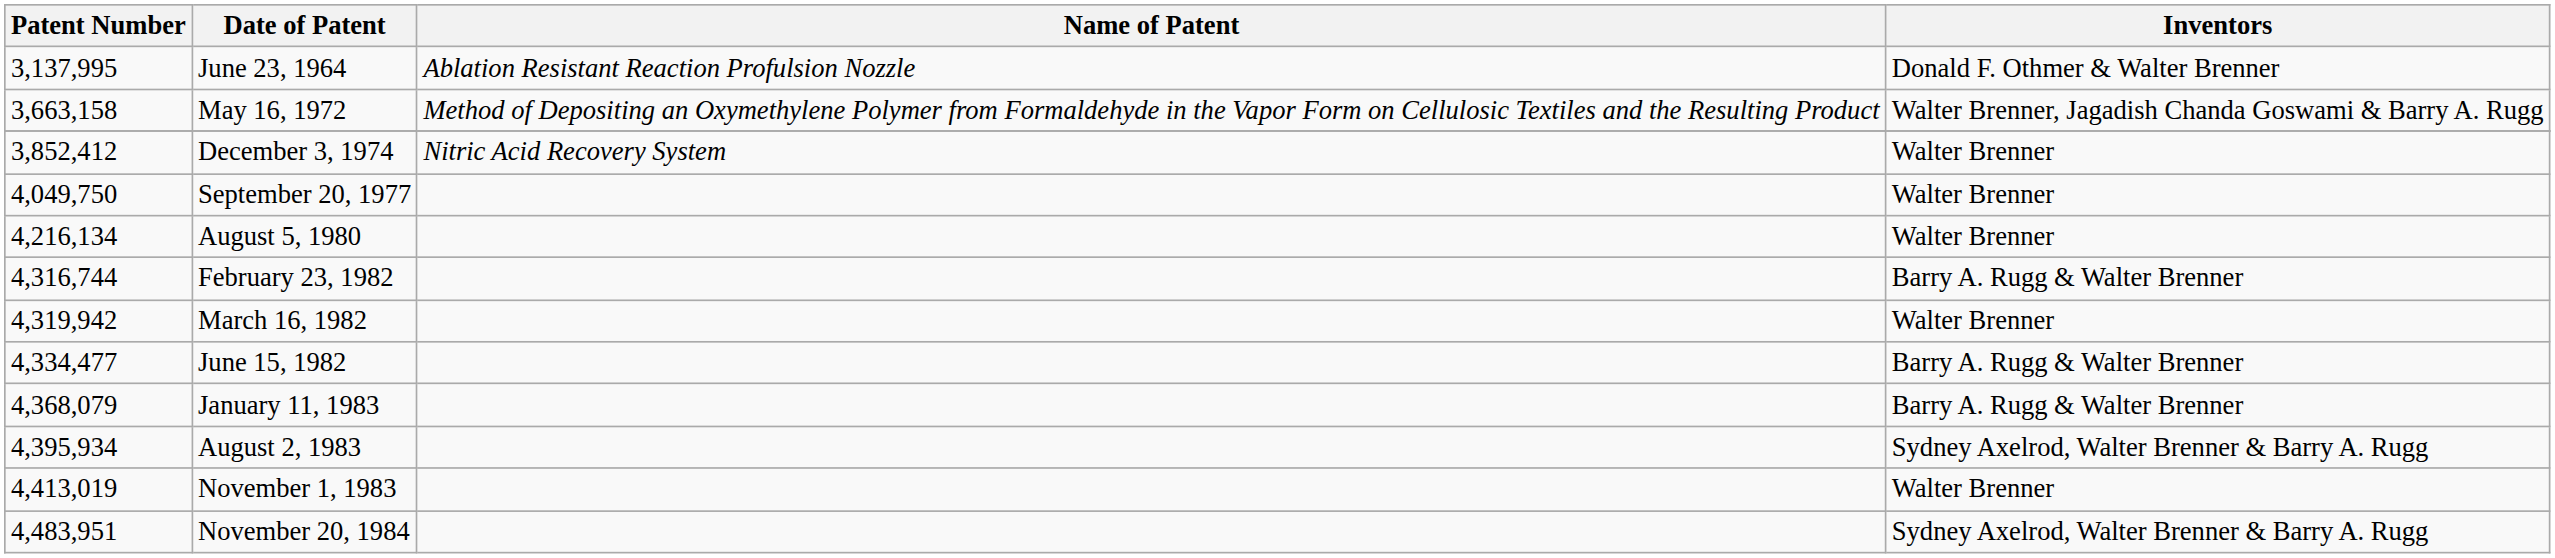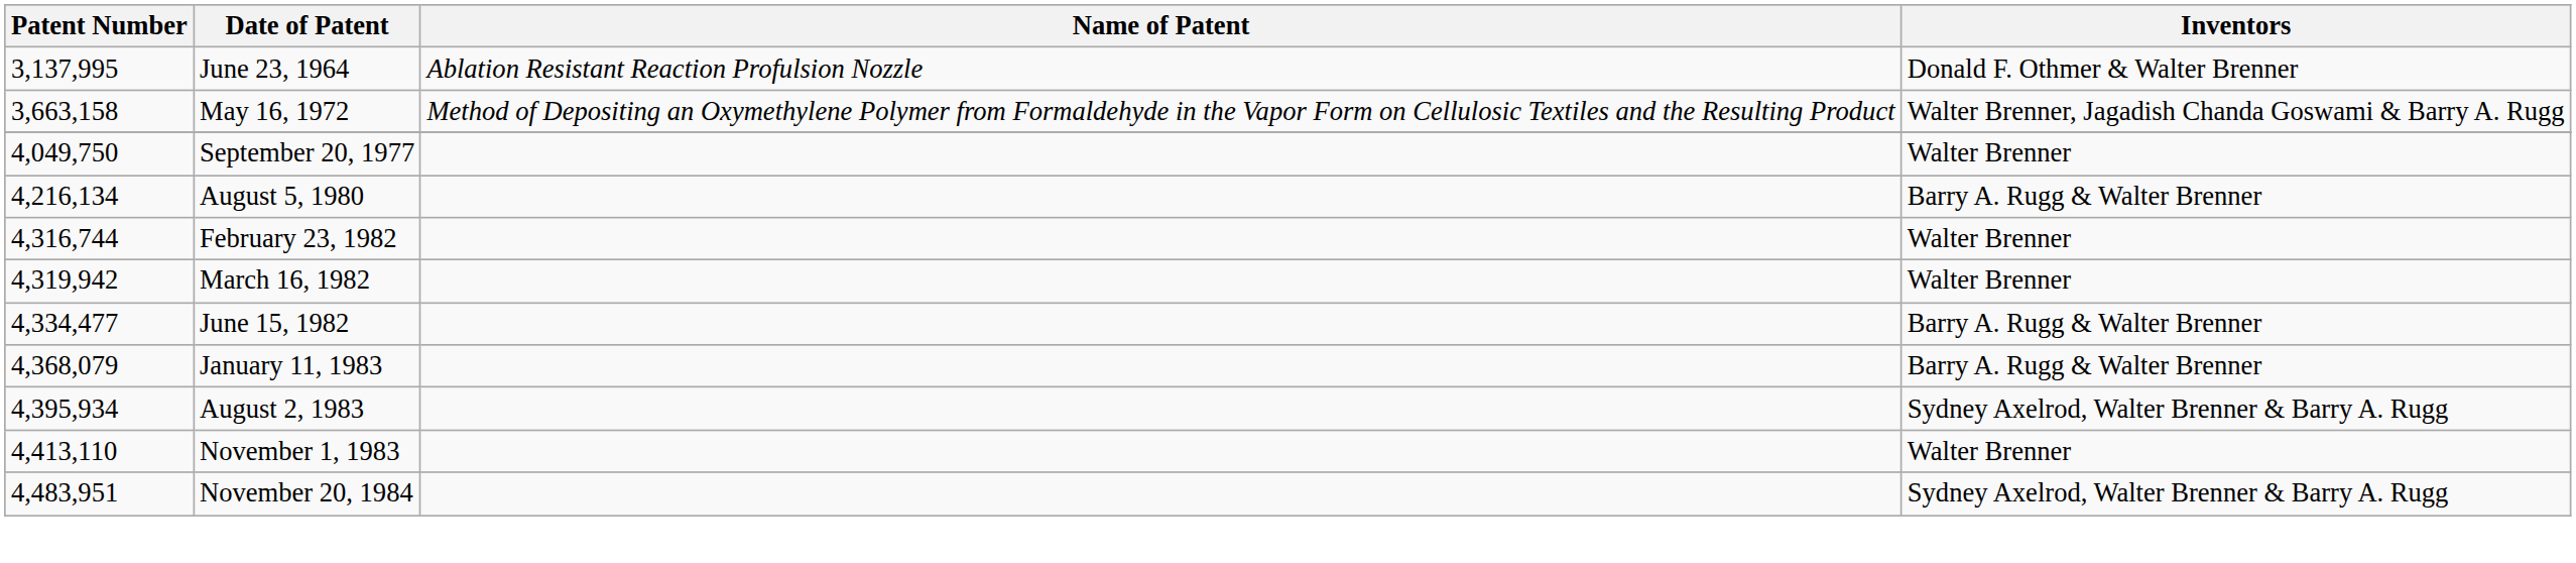- row: 3,852,412 | December 3, 1974 | Nitric Acid Recovery System | Walter Brenner
August 5, 1980 | Inventors: Walter Brenner -> Barry A. Rugg & Walter Brenner
February 23, 1982 | Inventors: Barry A. Rugg & Walter Brenner -> Walter Brenner
November 1, 1983 | Patent Number: 4,413,019 -> 4,413,110
